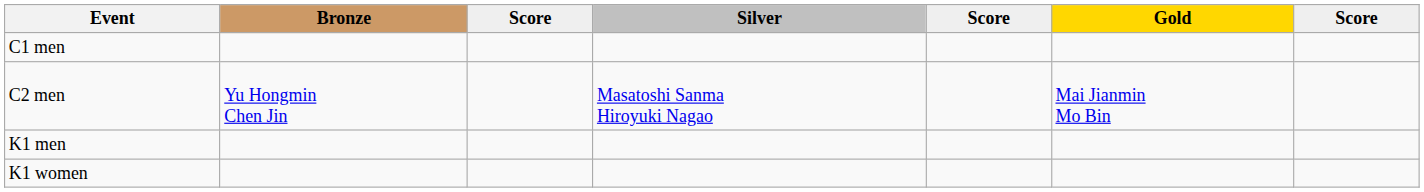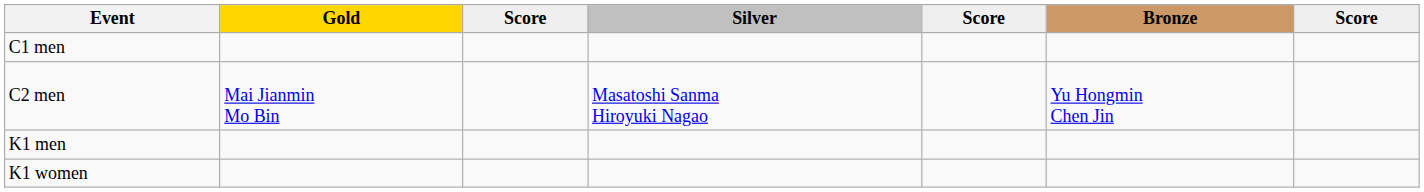columns swapped: Gold <-> Bronze
